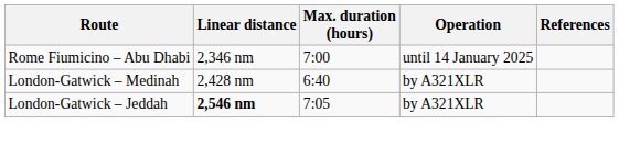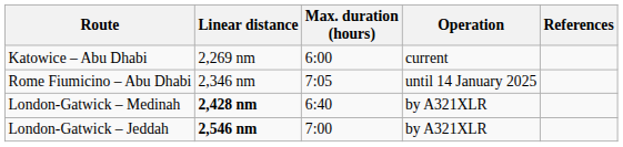+ row: Katowice – Abu Dhabi | 2,269 nm | 6:00 | current
Rome Fiumicino – Abu Dhabi | Max. duration (hours): 7:00 -> 7:05
London-Gatwick – Medinah | Linear distance: normal -> bold
London-Gatwick – Jeddah | Max. duration (hours): 7:05 -> 7:00
